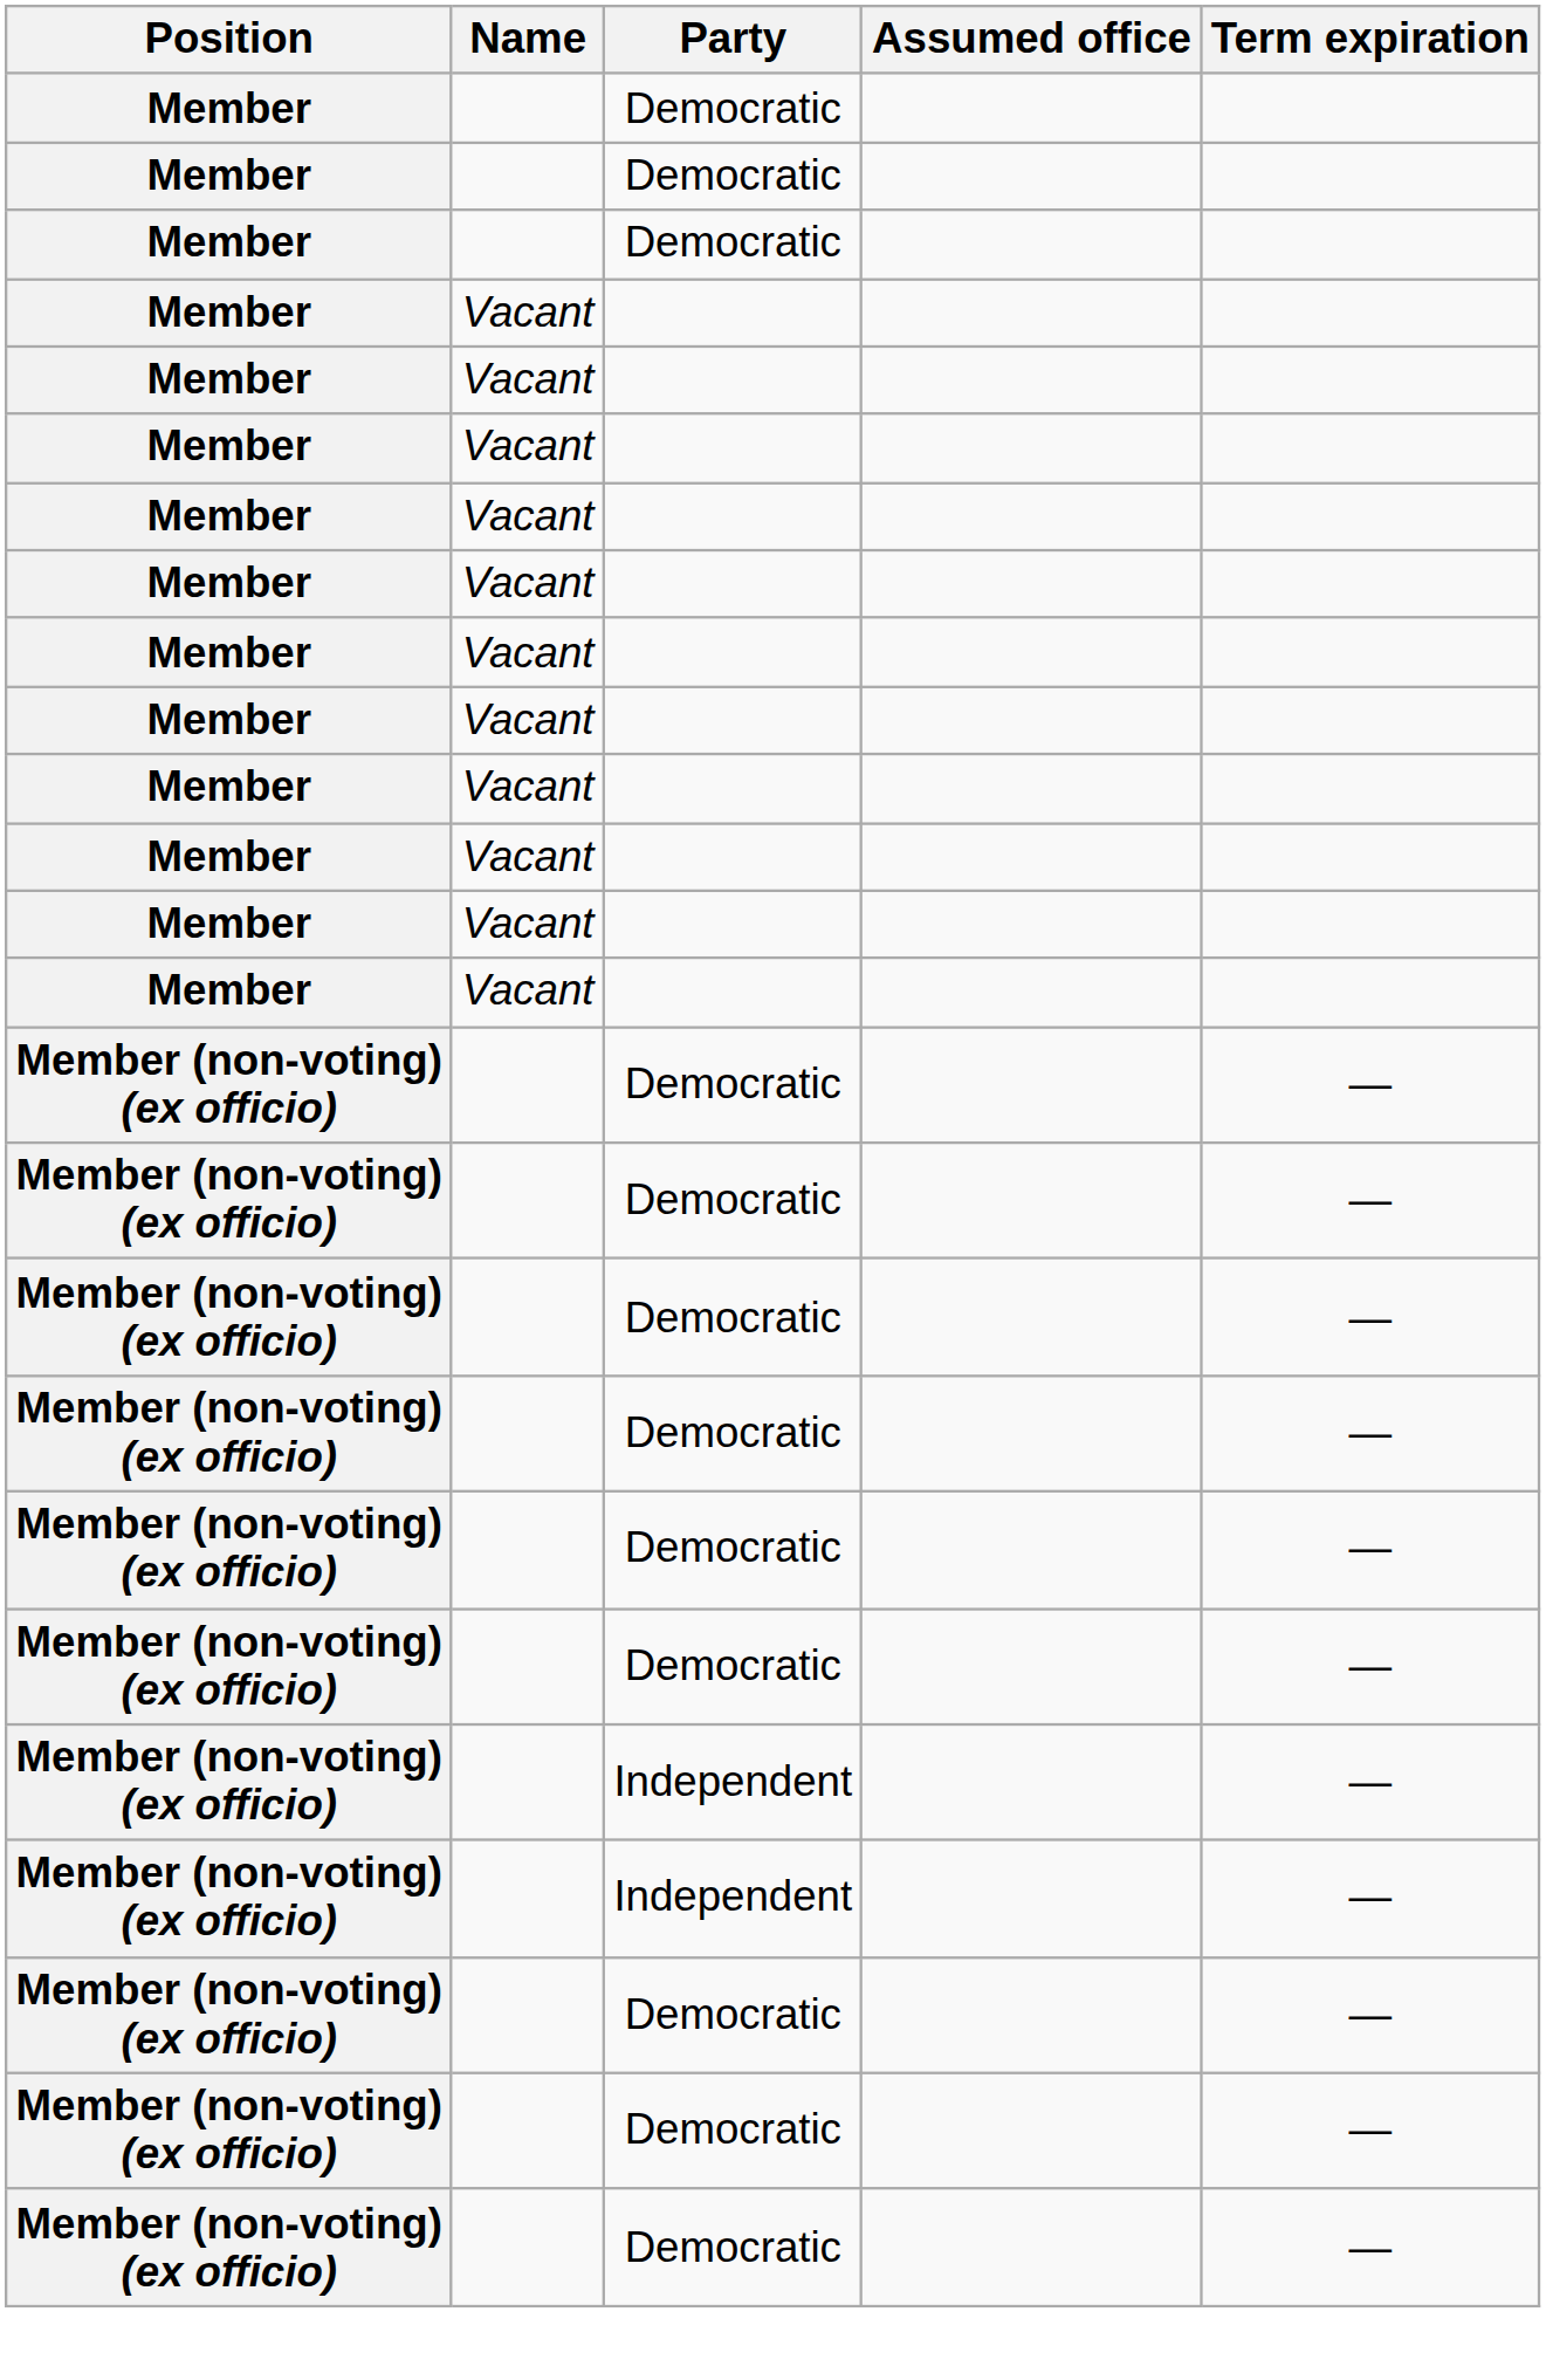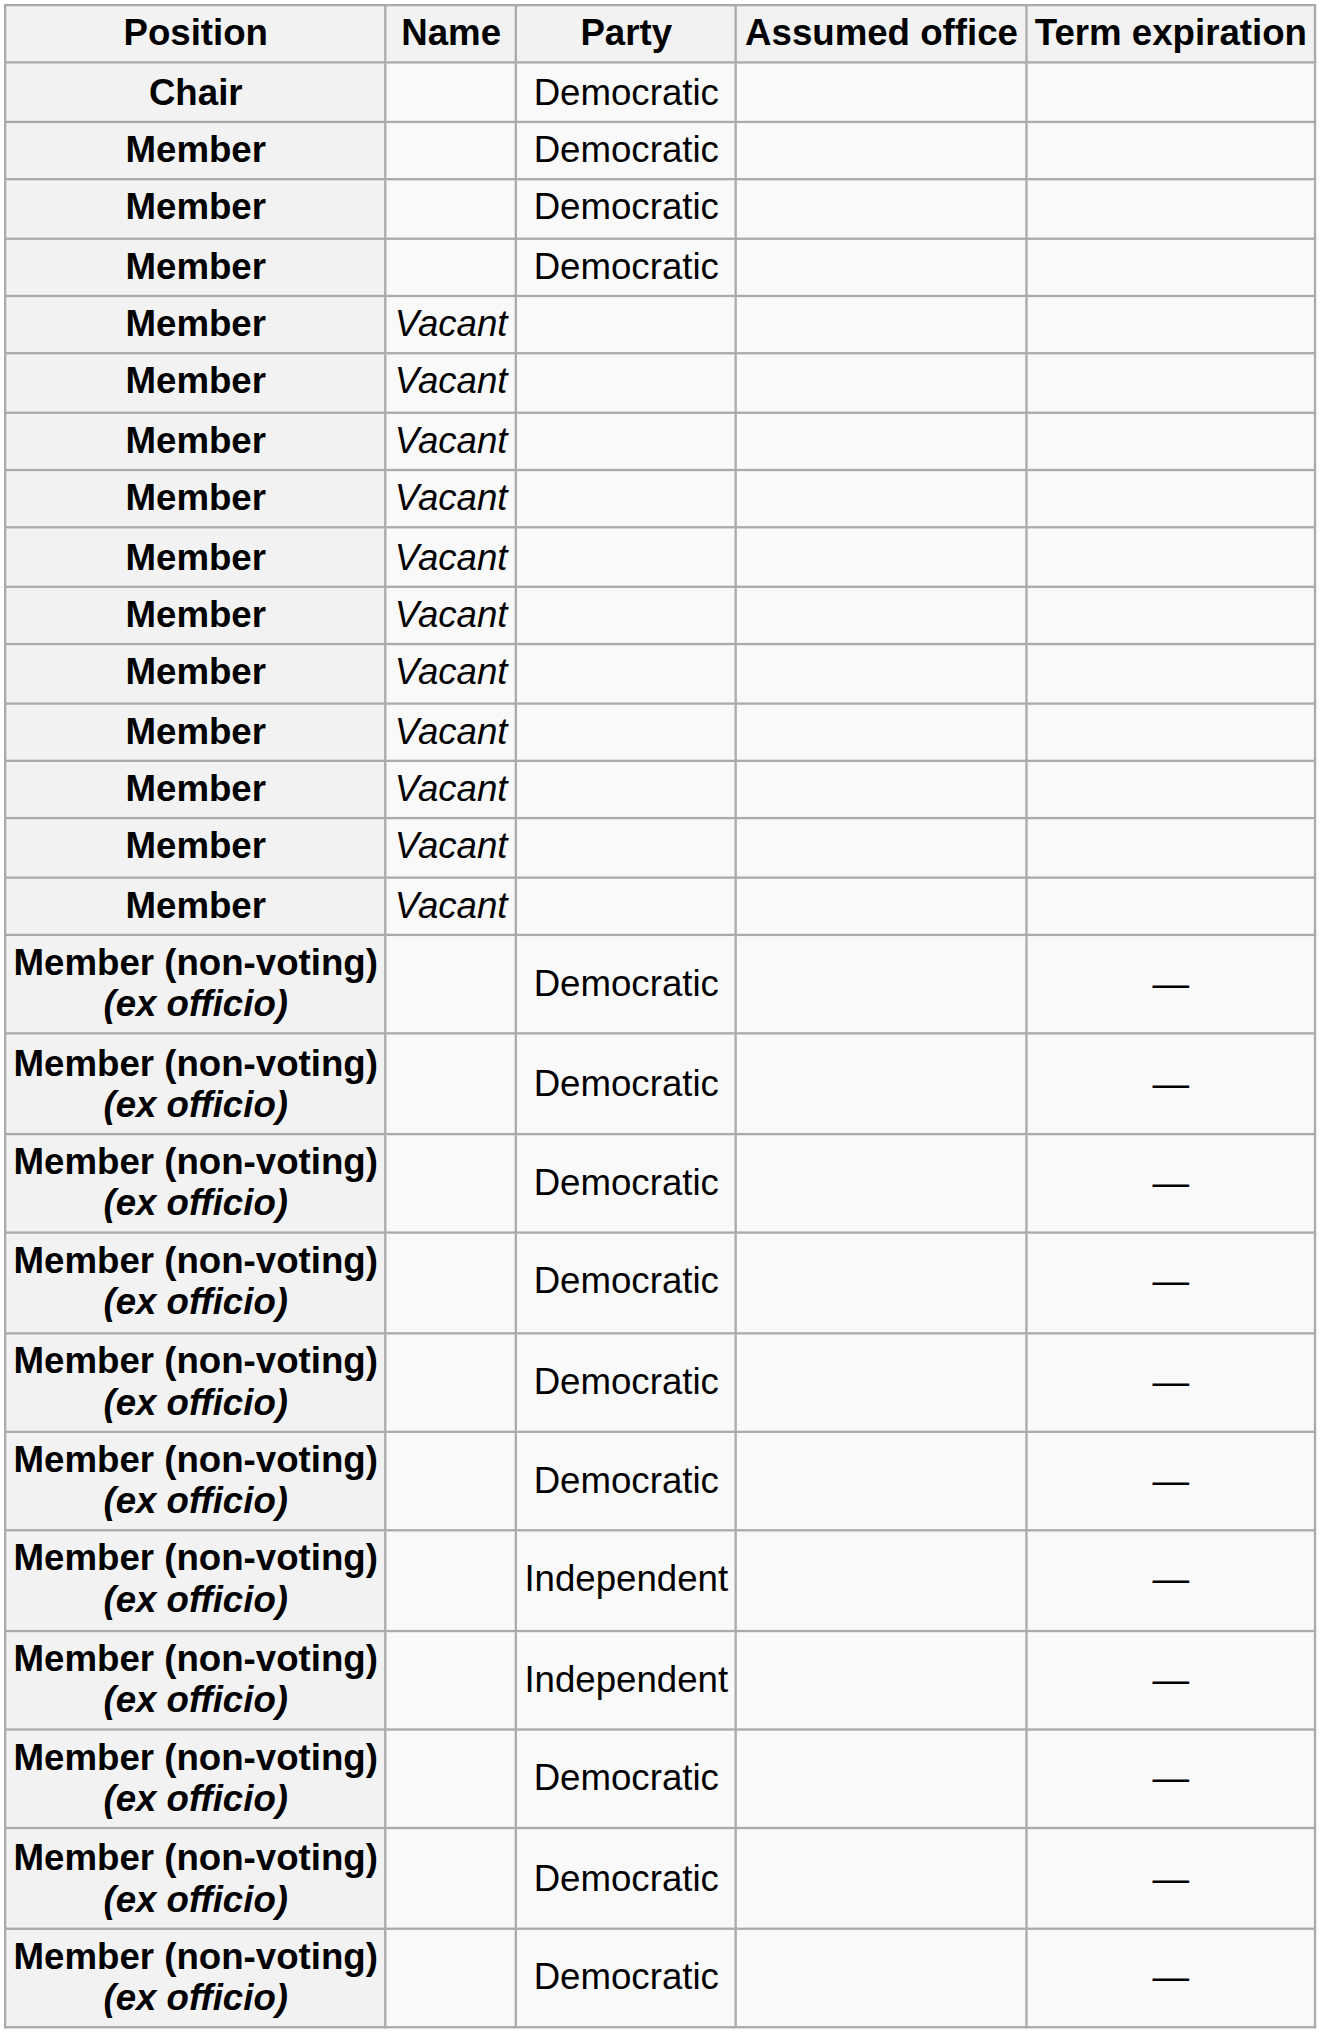+ row: Chair | Democratic
